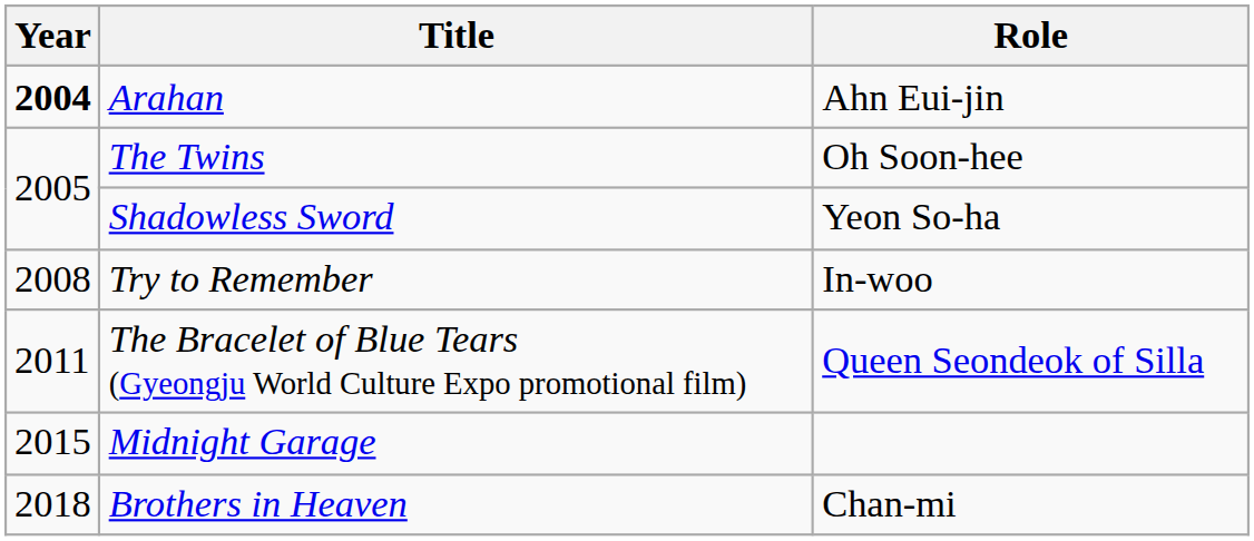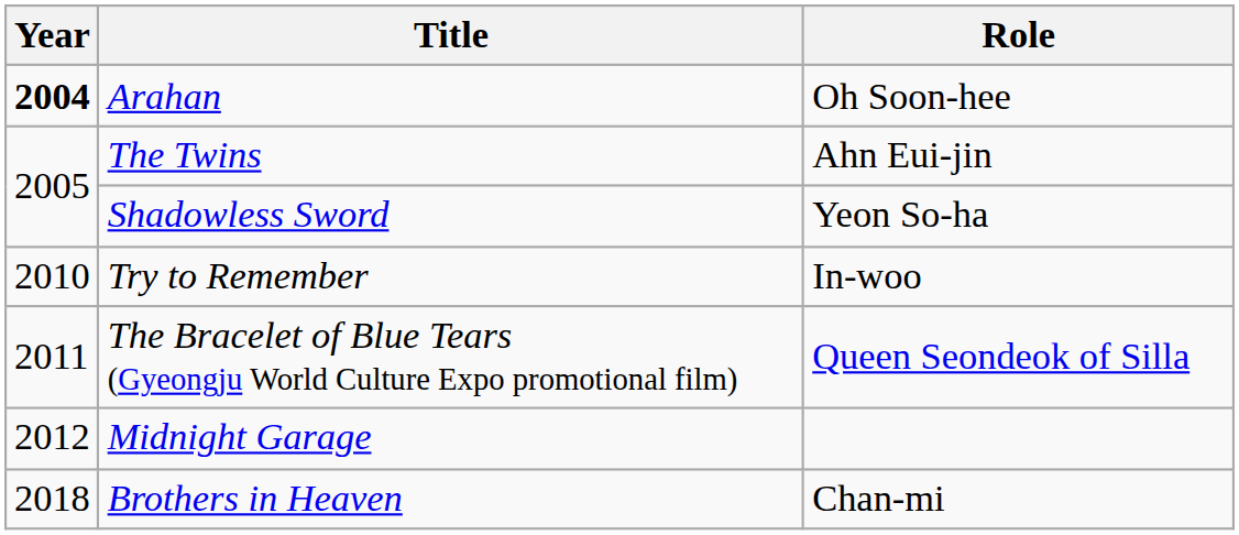Arahan | Role: Ahn Eui-jin -> Oh Soon-hee
The Twins | Role: Oh Soon-hee -> Ahn Eui-jin
Try to Remember | Year: 2008 -> 2010
Midnight Garage | Year: 2015 -> 2012
